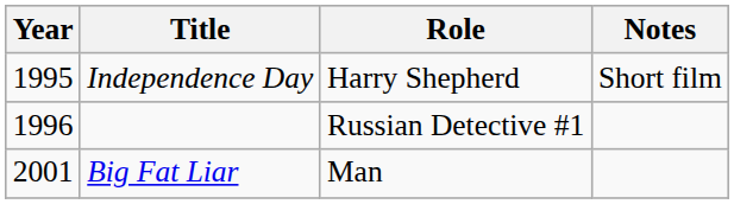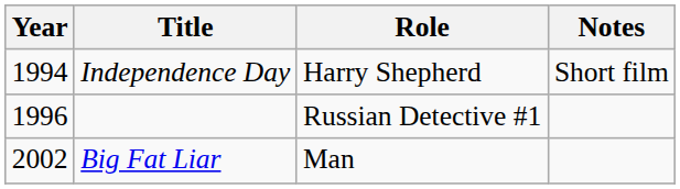Independence Day | Year: 1995 -> 1994
Big Fat Liar | Year: 2001 -> 2002
